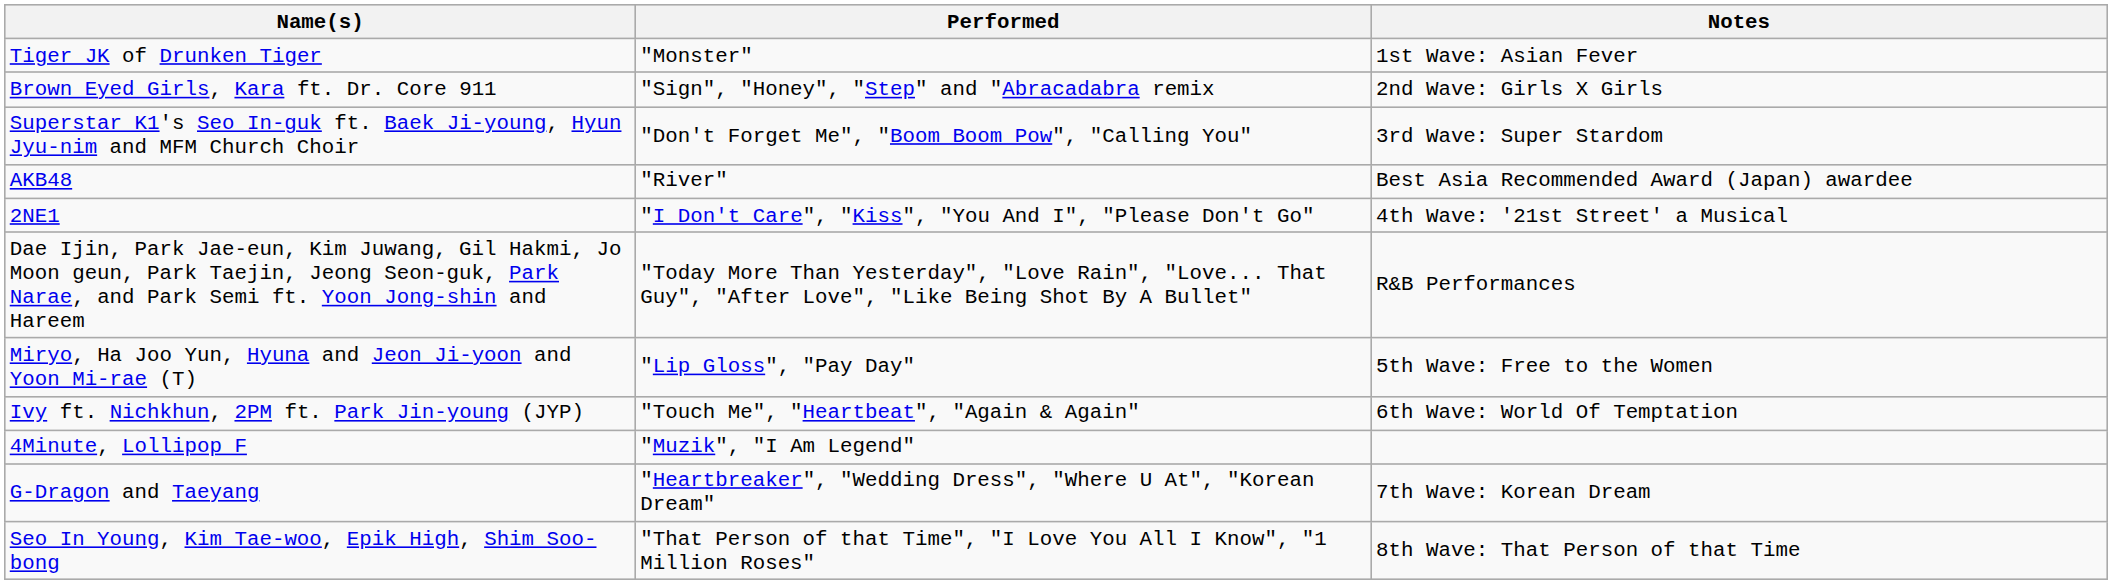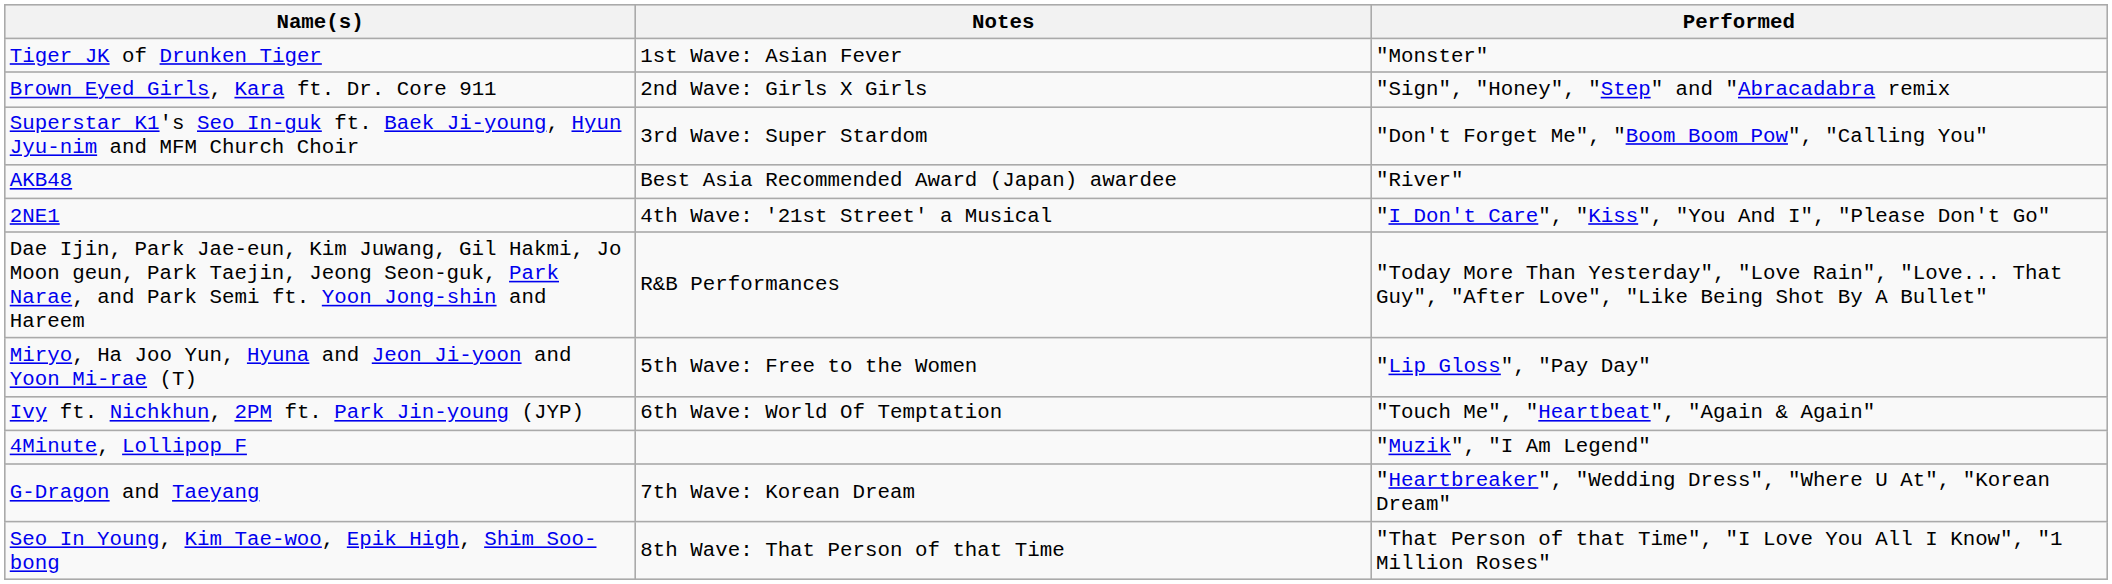columns swapped: Performed <-> Notes
